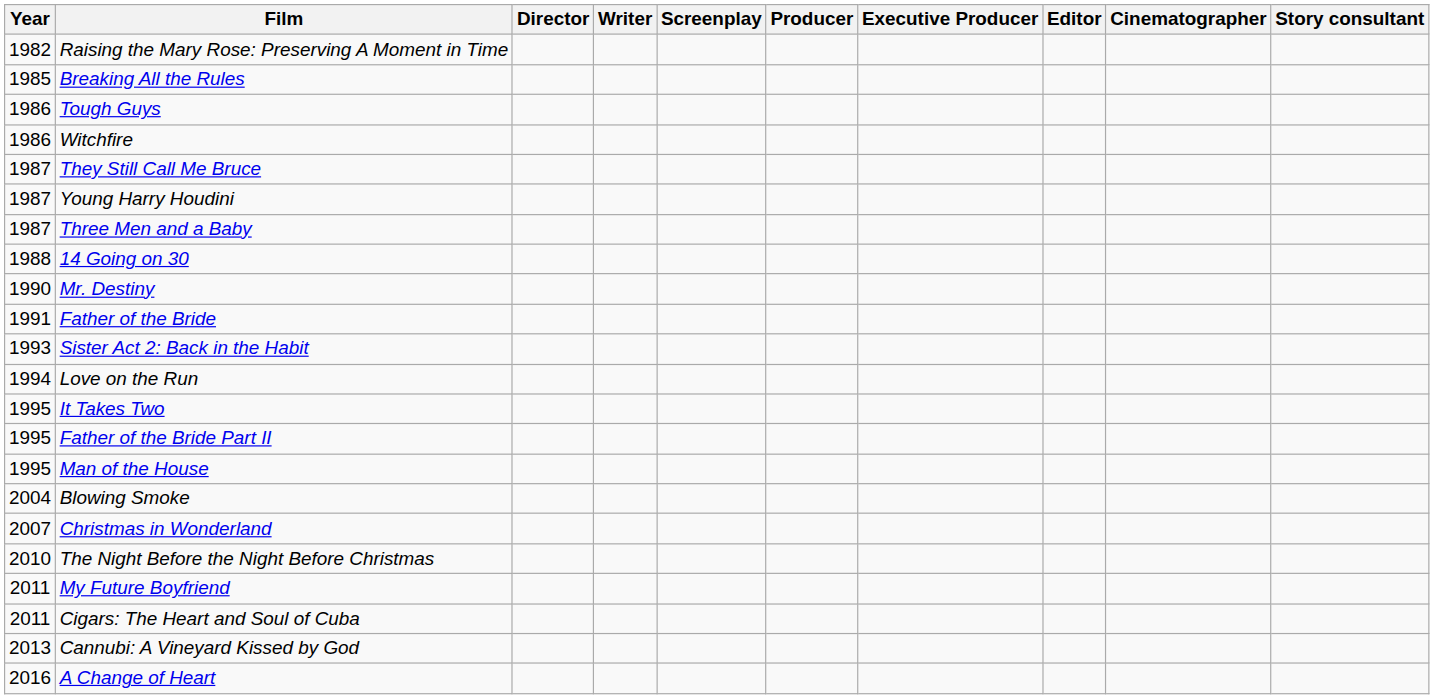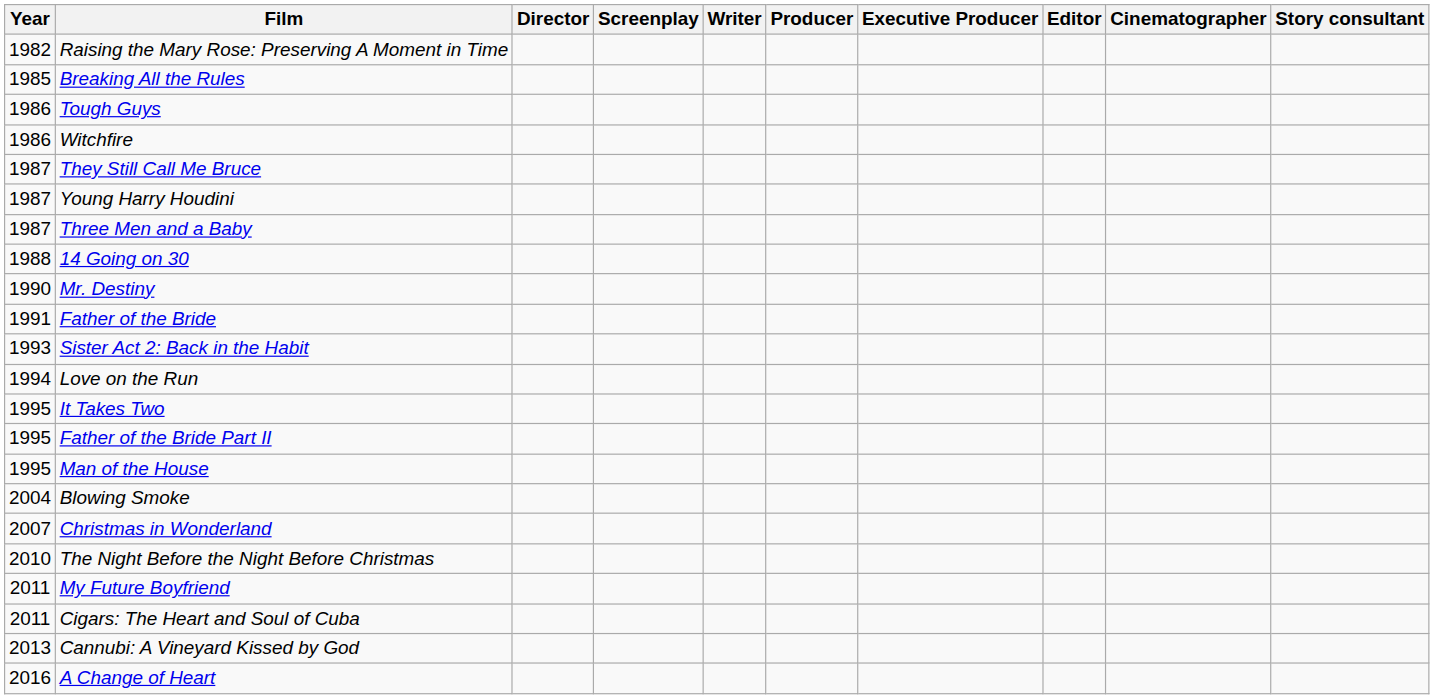columns swapped: Writer <-> Screenplay
